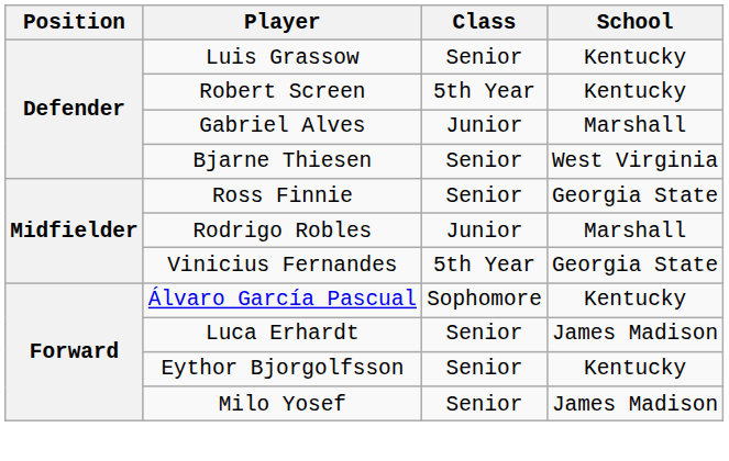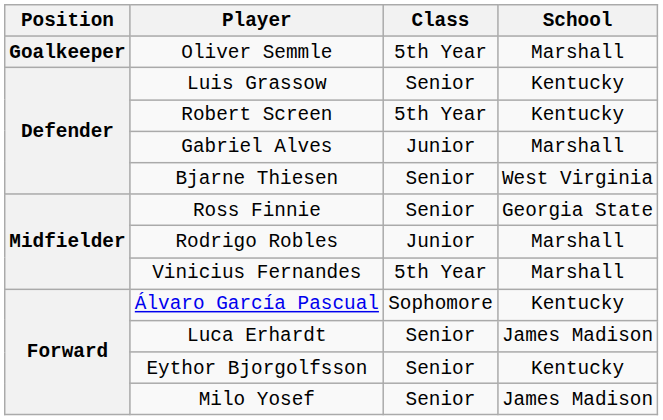+ row: Goalkeeper | Oliver Semmle | 5th Year | Marshall
Vinicius Fernandes | School: Georgia State -> Marshall
